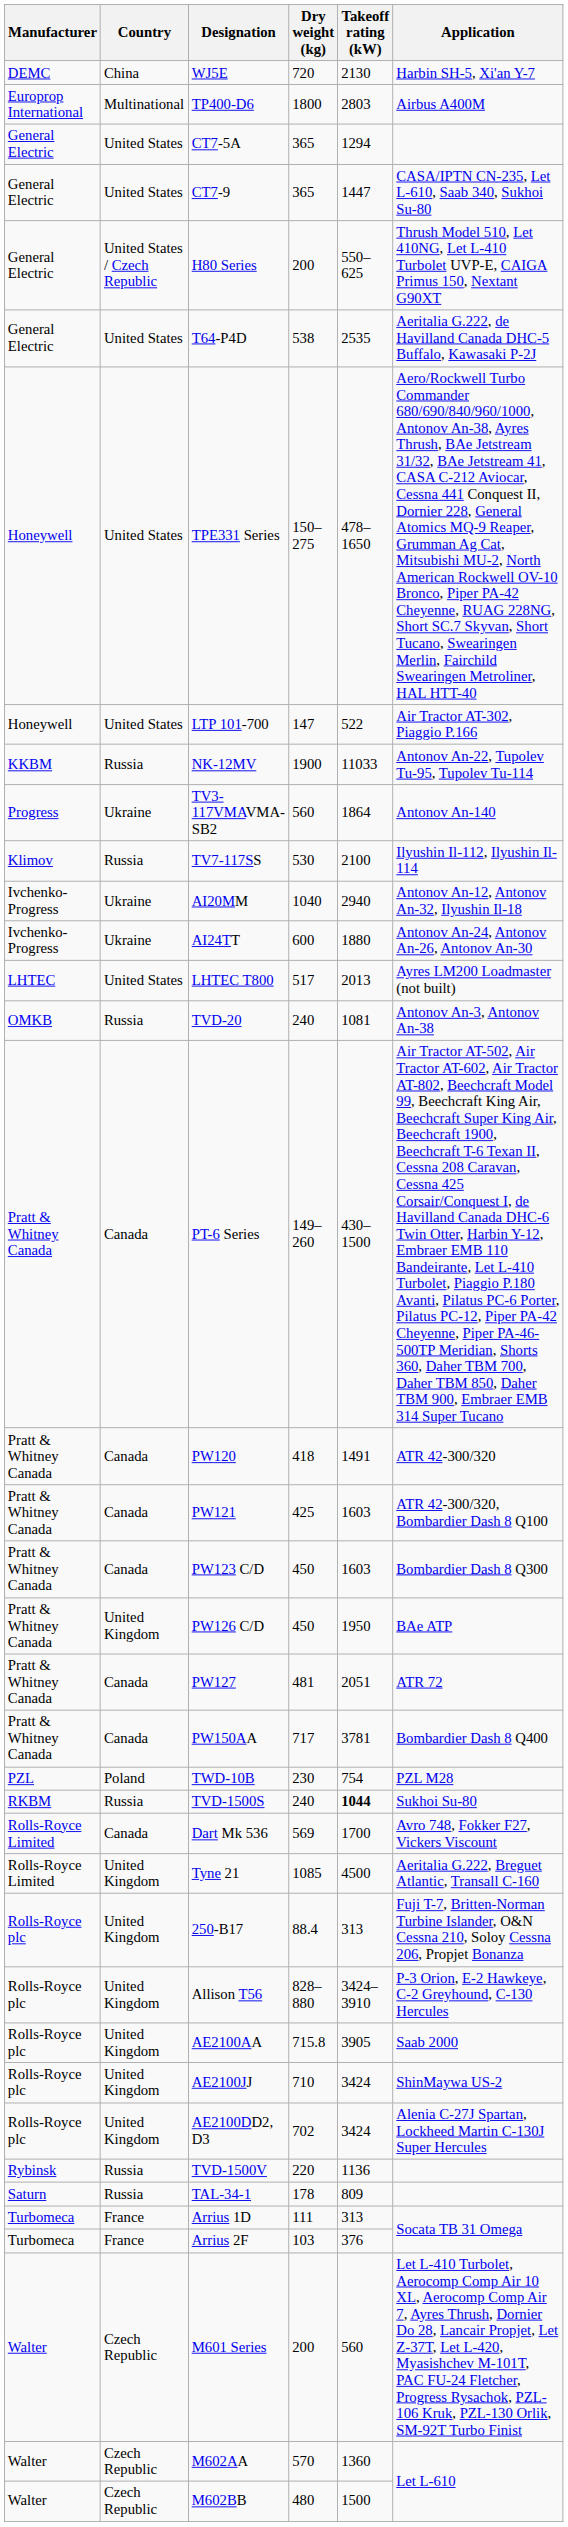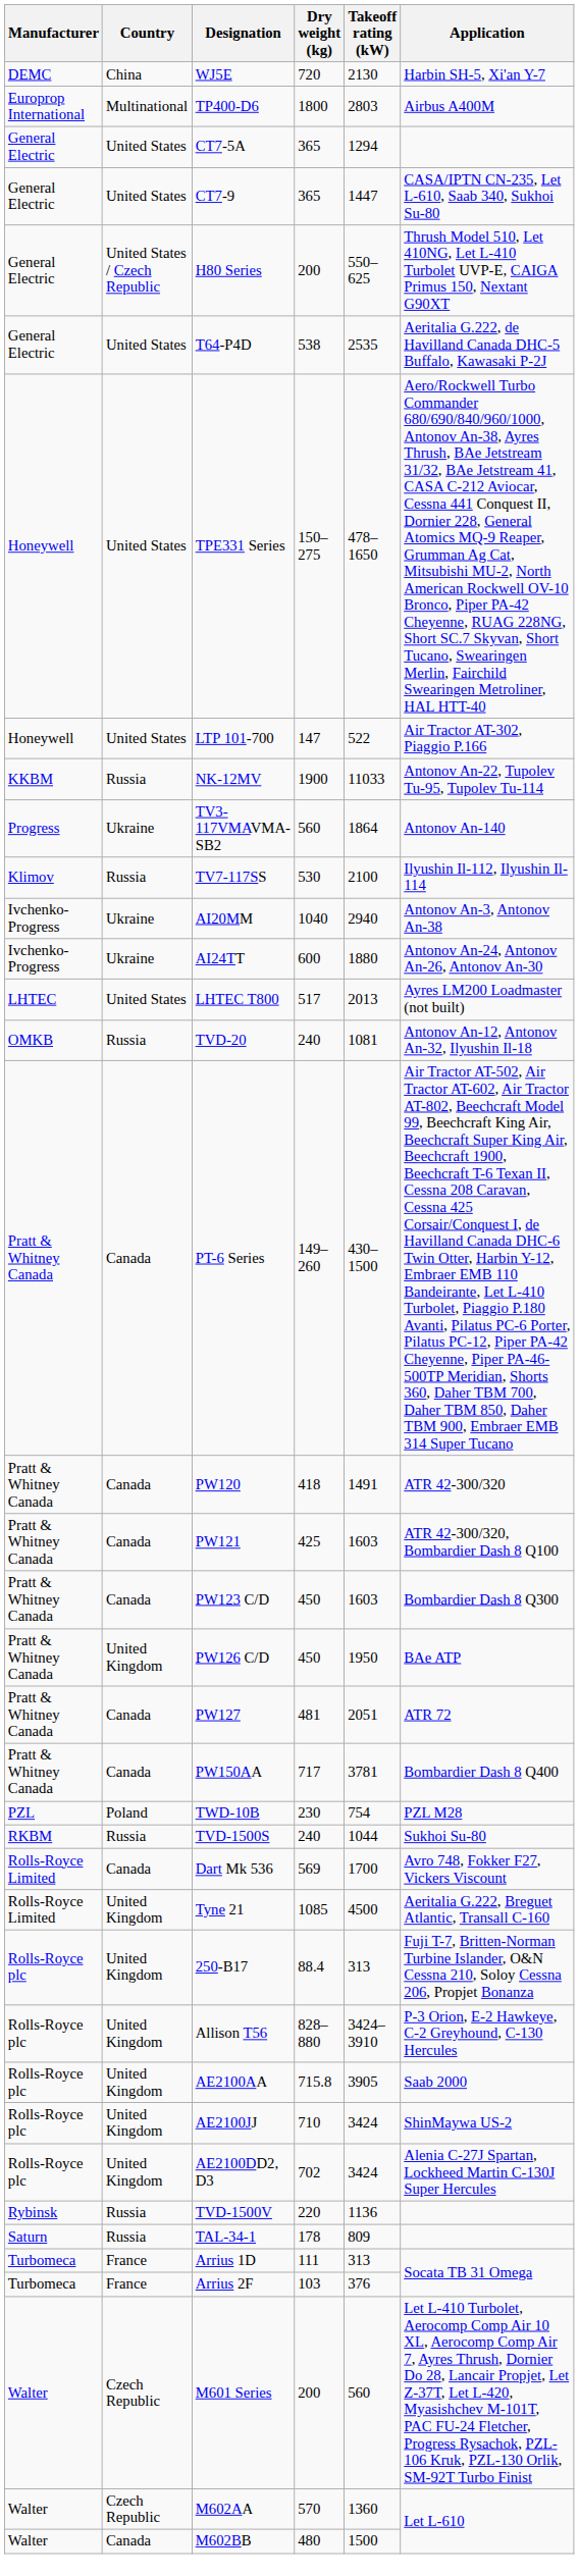AI20MM | Application: Antonov An-12, Antonov An-32, Ilyushin Il-18 -> Antonov An-3, Antonov An-38
TVD-20 | Application: Antonov An-3, Antonov An-38 -> Antonov An-12, Antonov An-32, Ilyushin Il-18
TVD-1500S | Takeoff rating (kW): bold -> normal
M602BB | Country: Czech Republic -> Canada
